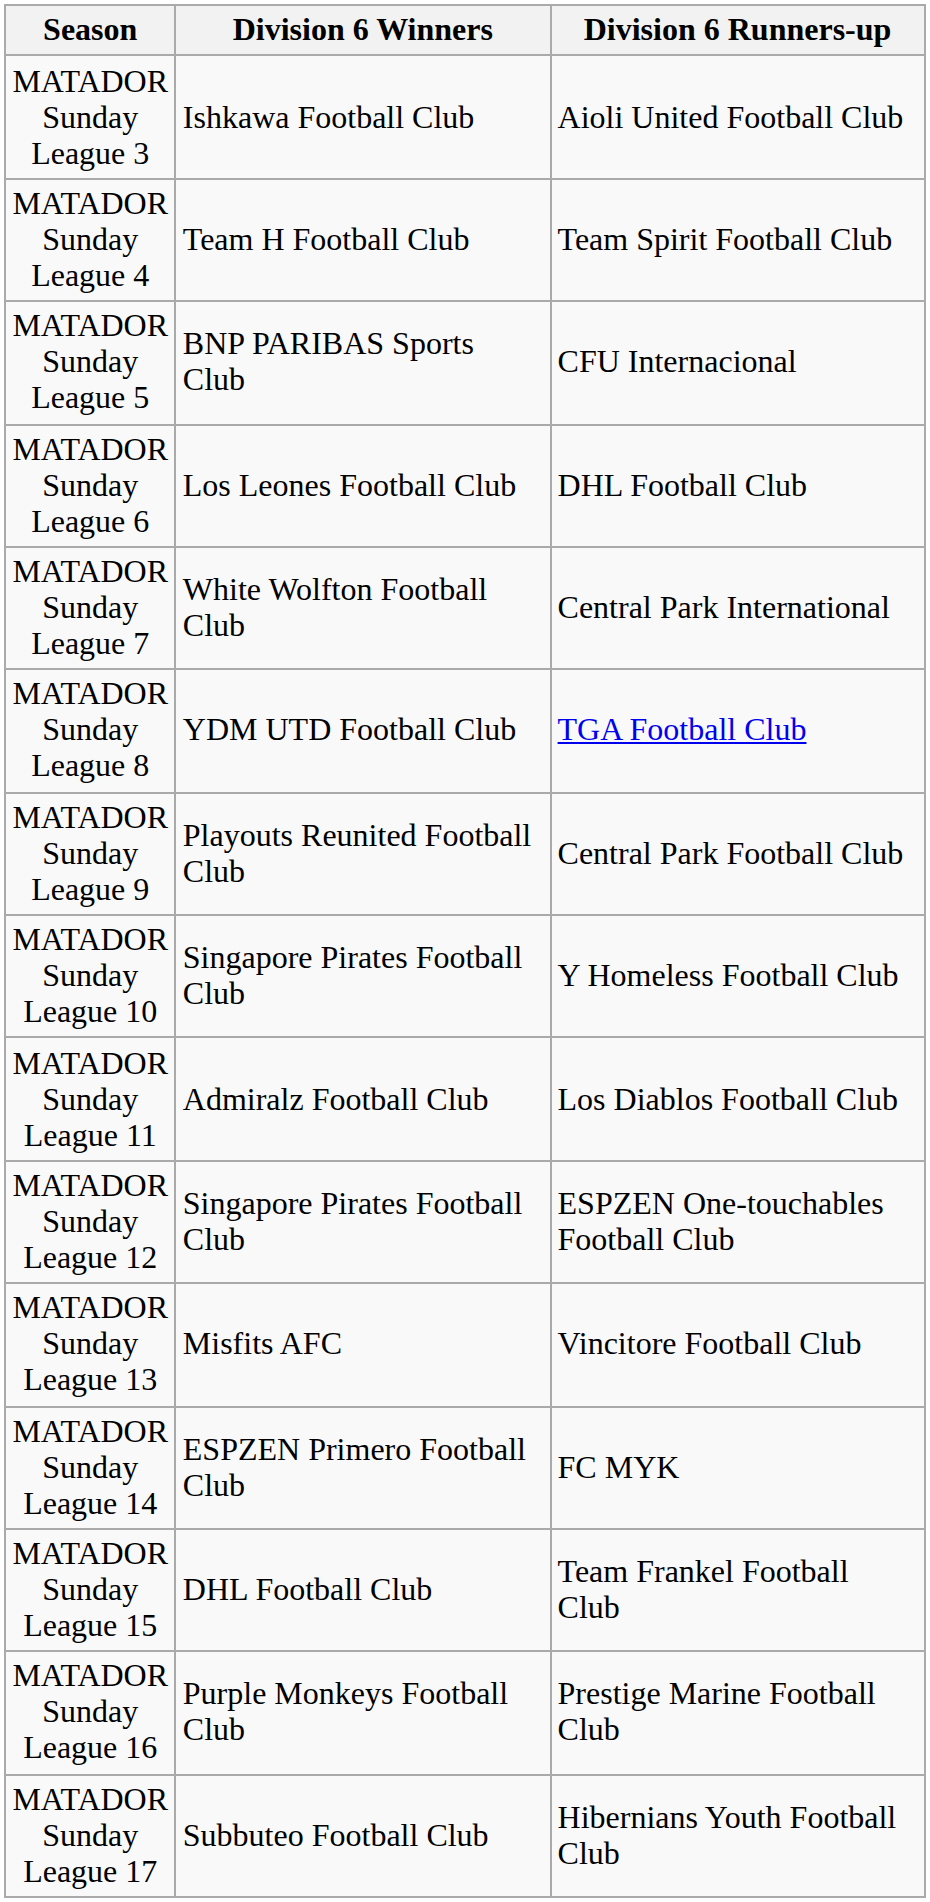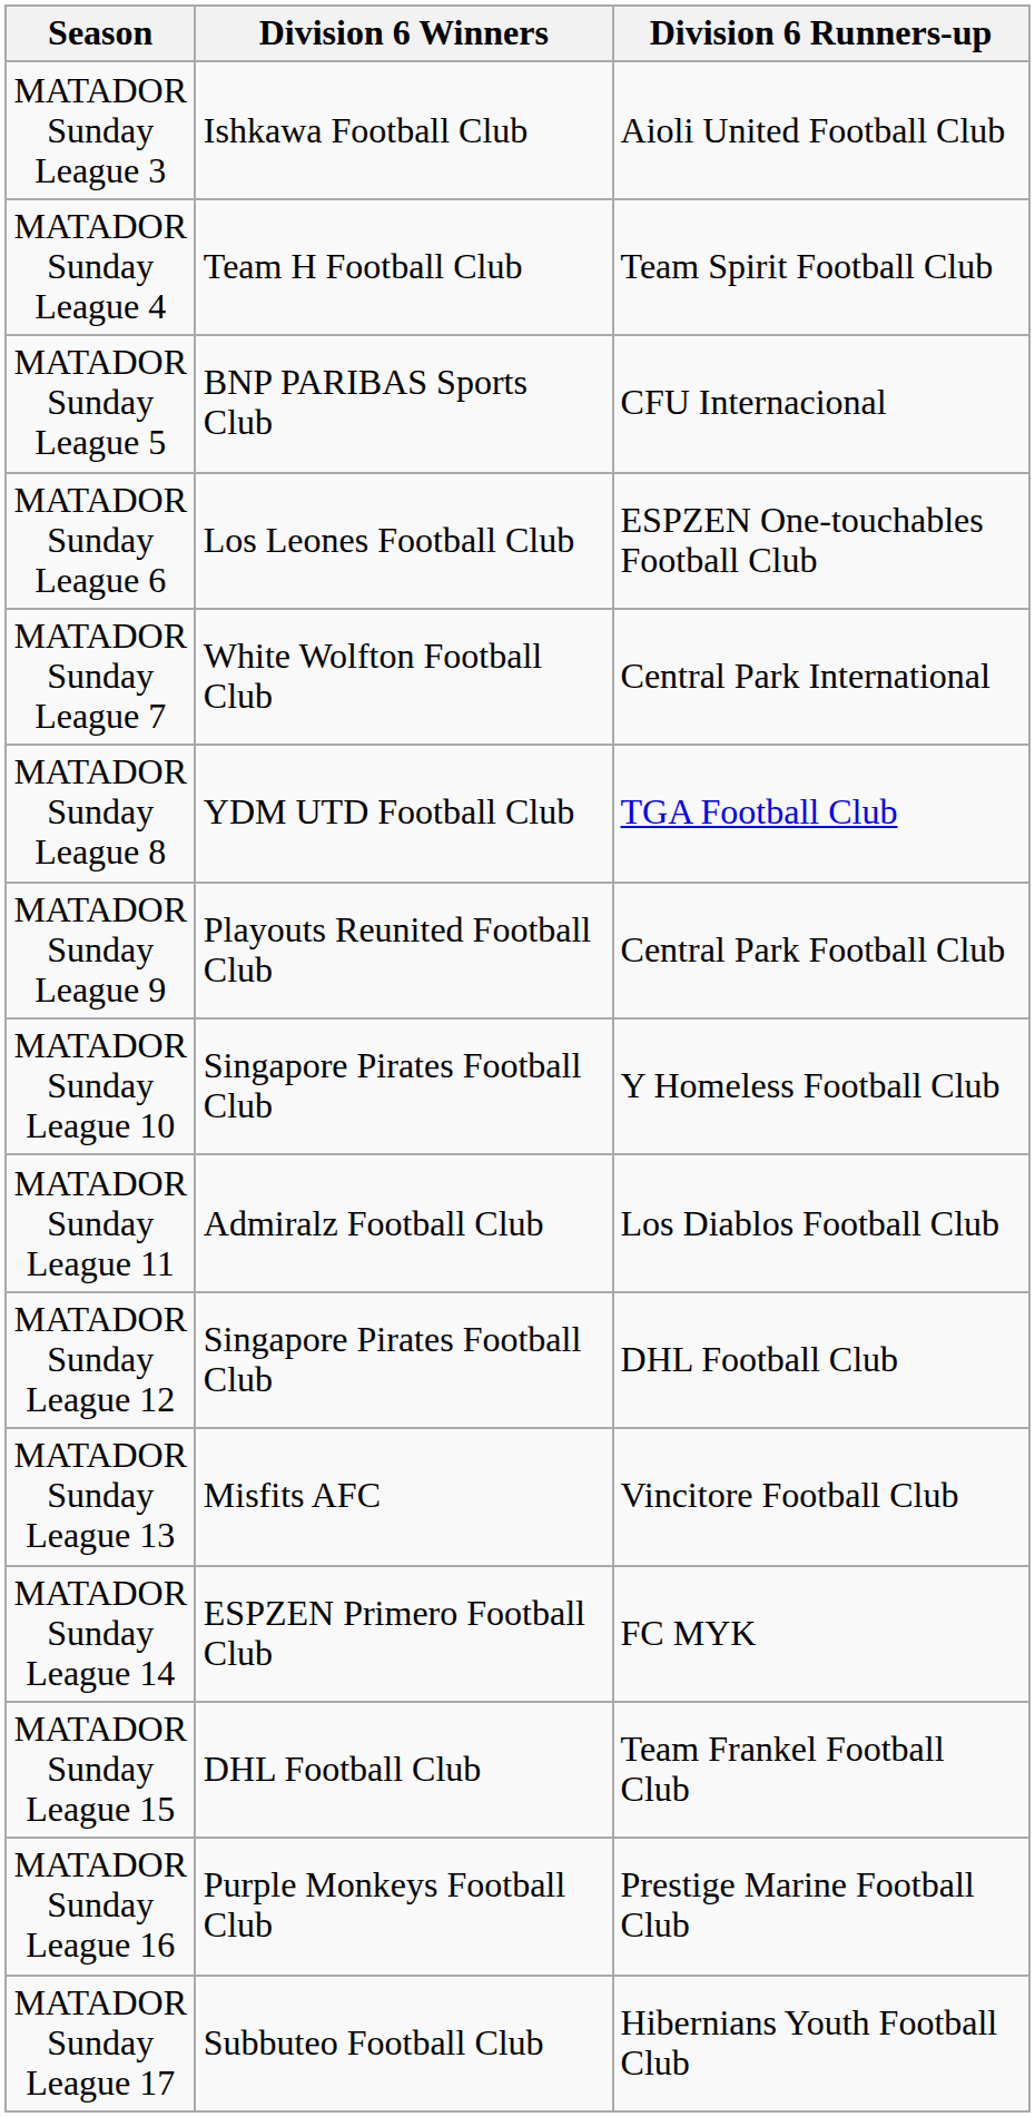MATADOR Sunday League 6 | Division 6 Runners-up: DHL Football Club -> ESPZEN One-touchables Football Club
MATADOR Sunday League 12 | Division 6 Runners-up: ESPZEN One-touchables Football Club -> DHL Football Club
